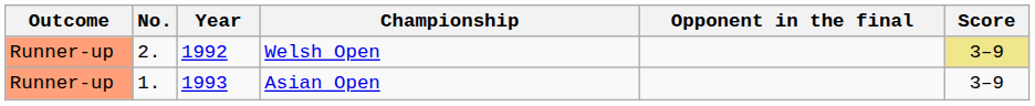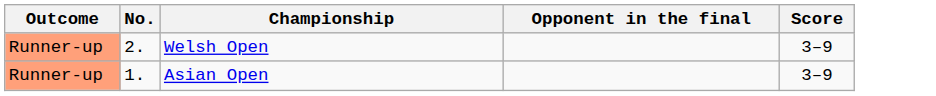- column: Year | 1992 | 1993
Welsh Open | Score: khaki background -> no background
